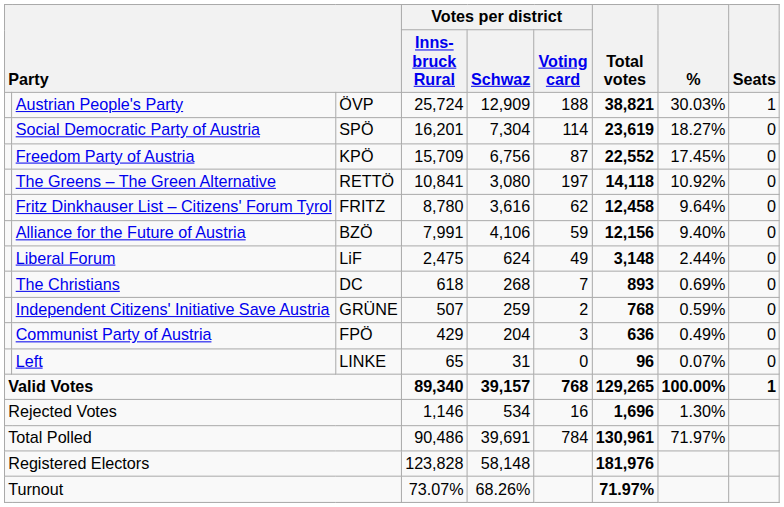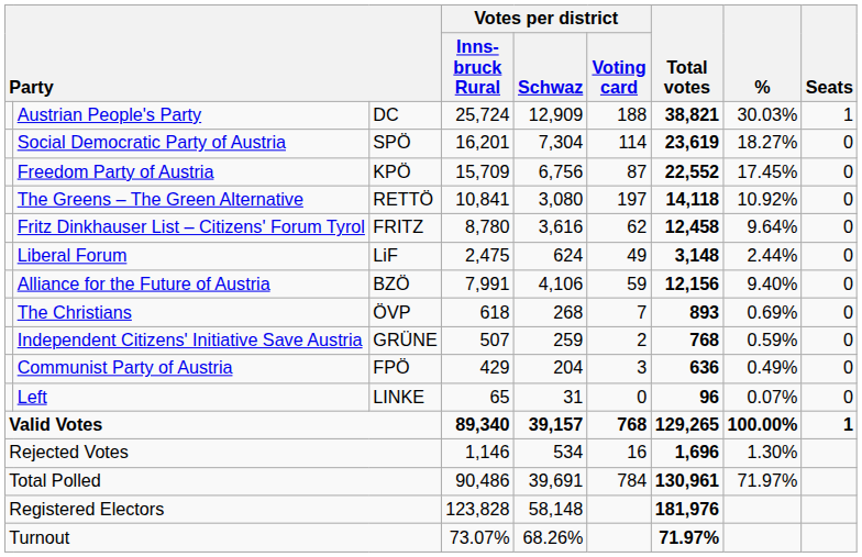Austrian People's Party | column 3: ÖVP -> DC
rows swapped: Alliance for the Future of Austria <-> Liberal Forum
The Christians | column 3: DC -> ÖVP
